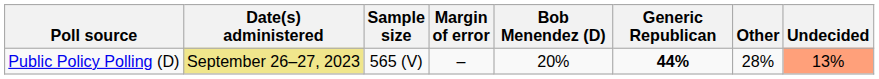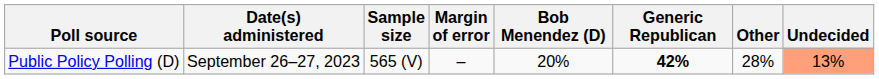Public Policy Polling (D) | Date(s) administered: khaki background -> no background
Public Policy Polling (D) | Generic Republican: 44% -> 42%
